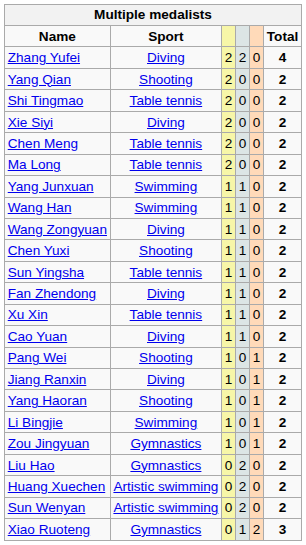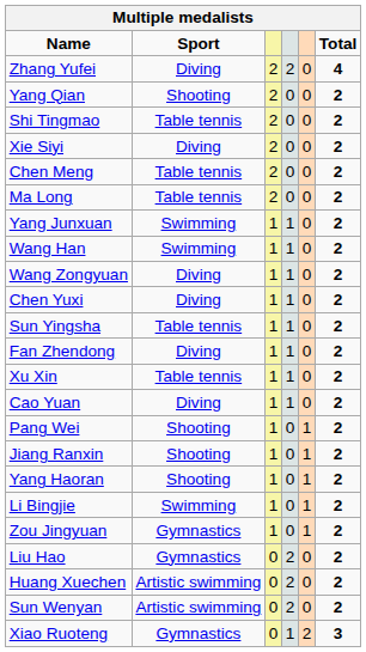Chen Yuxi | Sport: Shooting -> Diving
Jiang Ranxin | Sport: Diving -> Shooting
